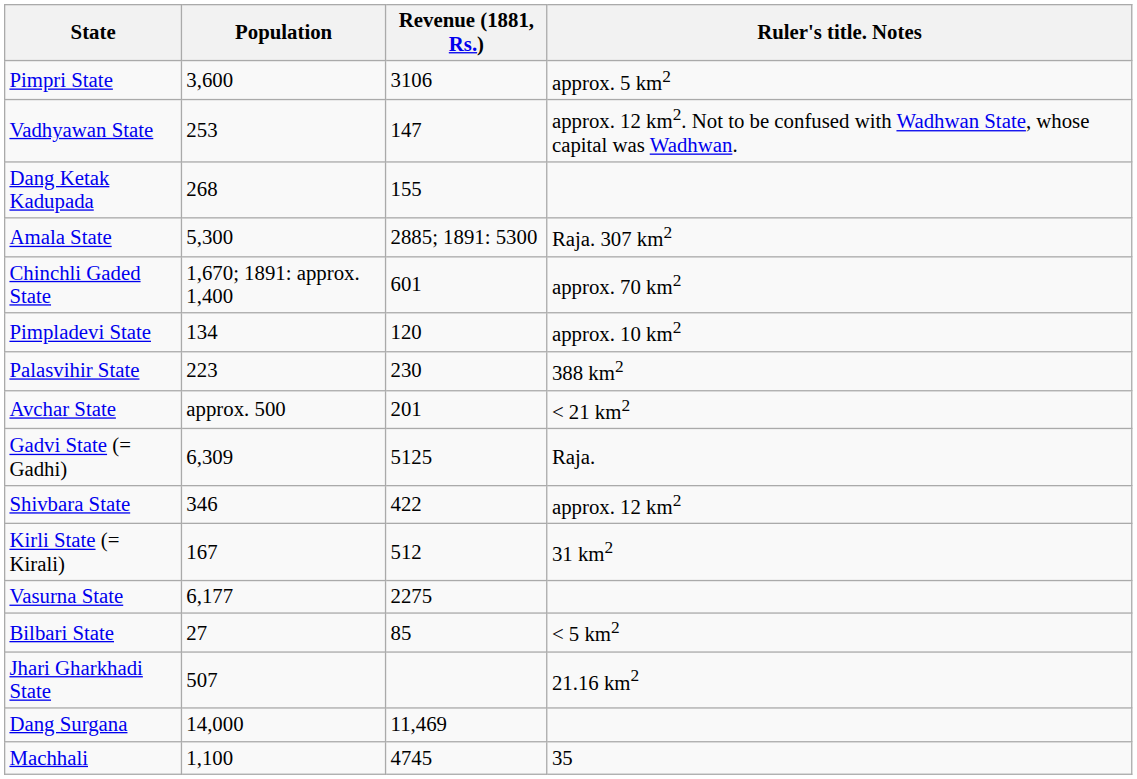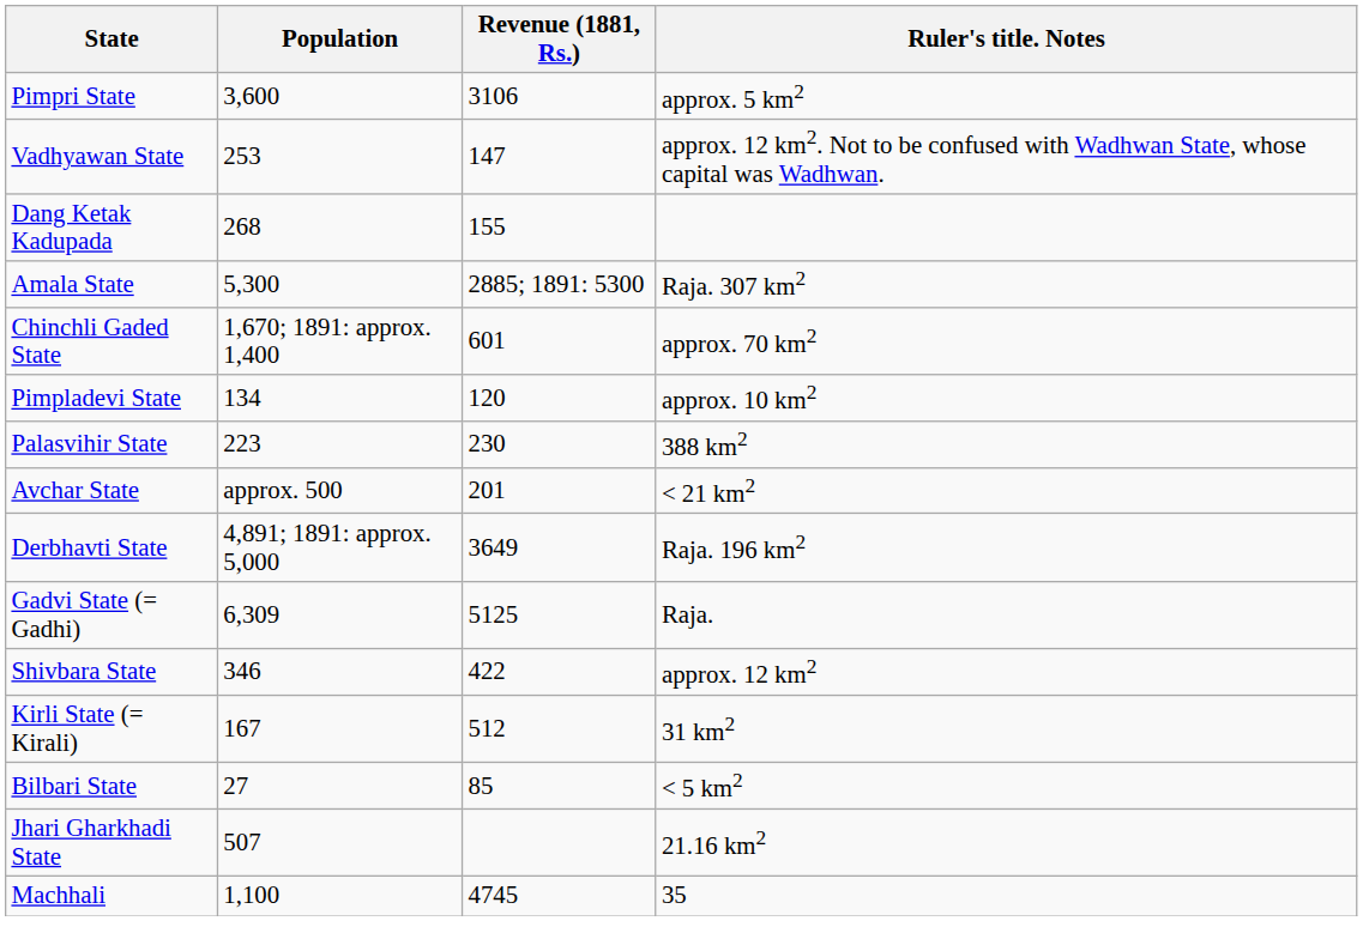+ row: Derbhavti State | 4,891; 1891: approx. 5,000 | 3649 | Raja. 196 km2
- row: Vasurna State | 6,177 | 2275
- row: Dang Surgana | 14,000 | 11,469
